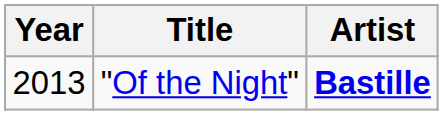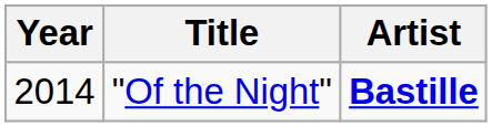"Of the Night" | Year: 2013 -> 2014
